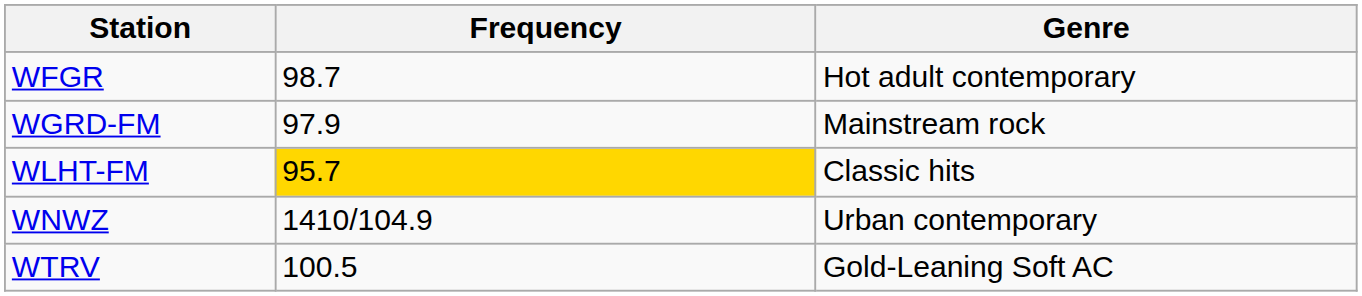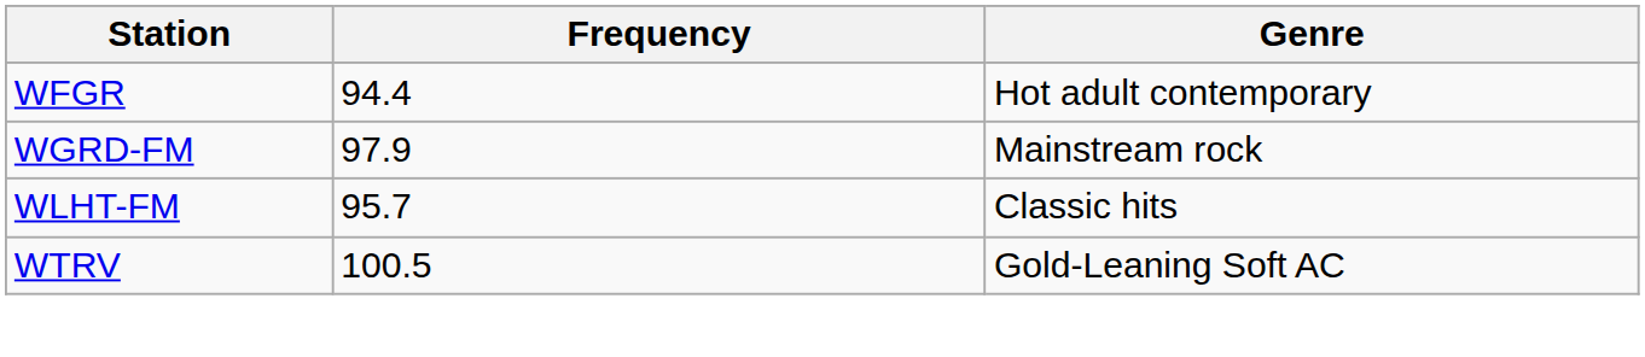WFGR | Frequency: 98.7 -> 94.4
WLHT-FM | Frequency: gold background -> no background
- row: WNWZ | 1410/104.9 | Urban contemporary
